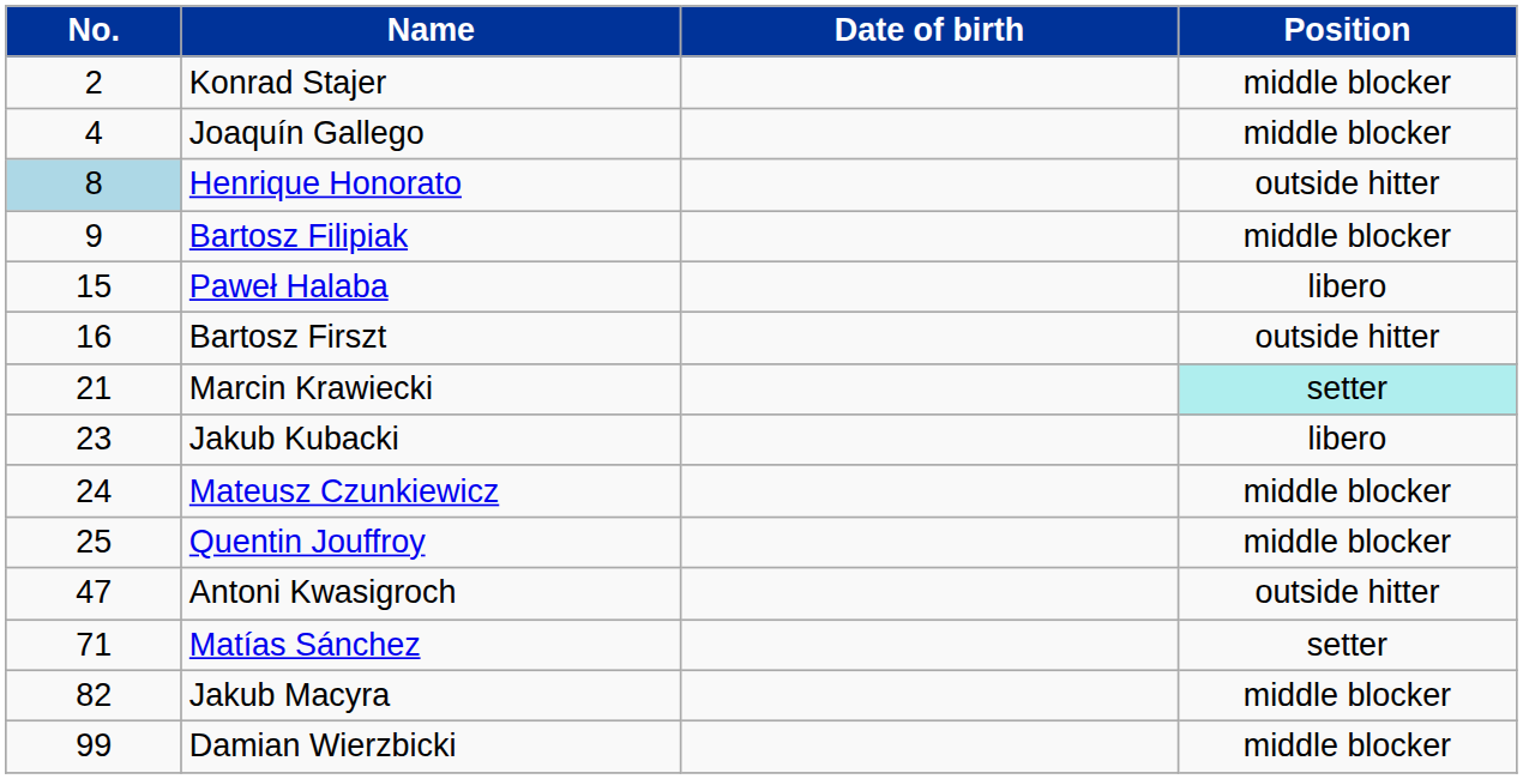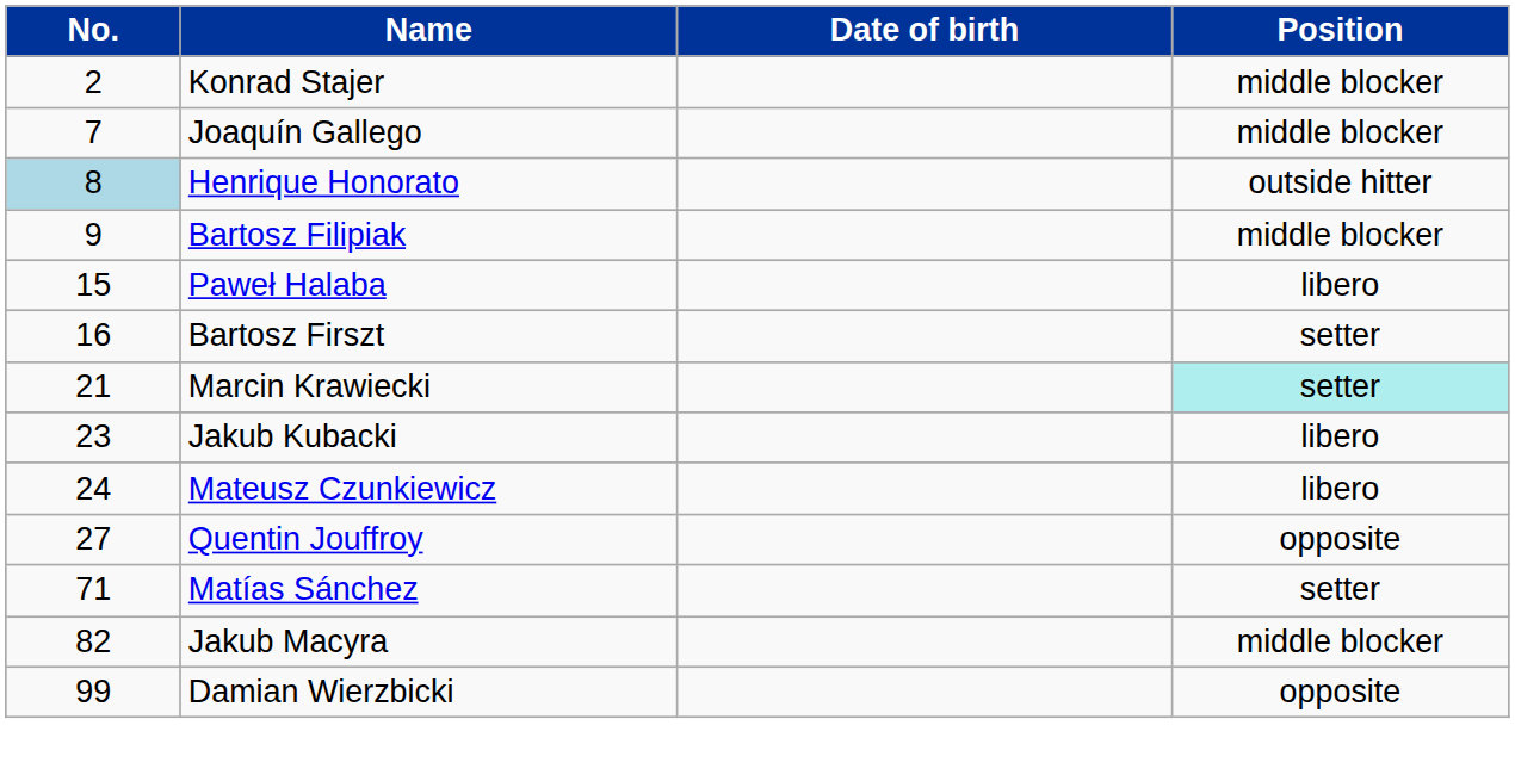Joaquín Gallego | No.: 4 -> 7
Bartosz Firszt | Position: outside hitter -> setter
Mateusz Czunkiewicz | Position: middle blocker -> libero
Quentin Jouffroy | No.: 25 -> 27
Quentin Jouffroy | Position: middle blocker -> opposite
- row: 47 | Antoni Kwasigroch | outside hitter
Damian Wierzbicki | Position: middle blocker -> opposite
